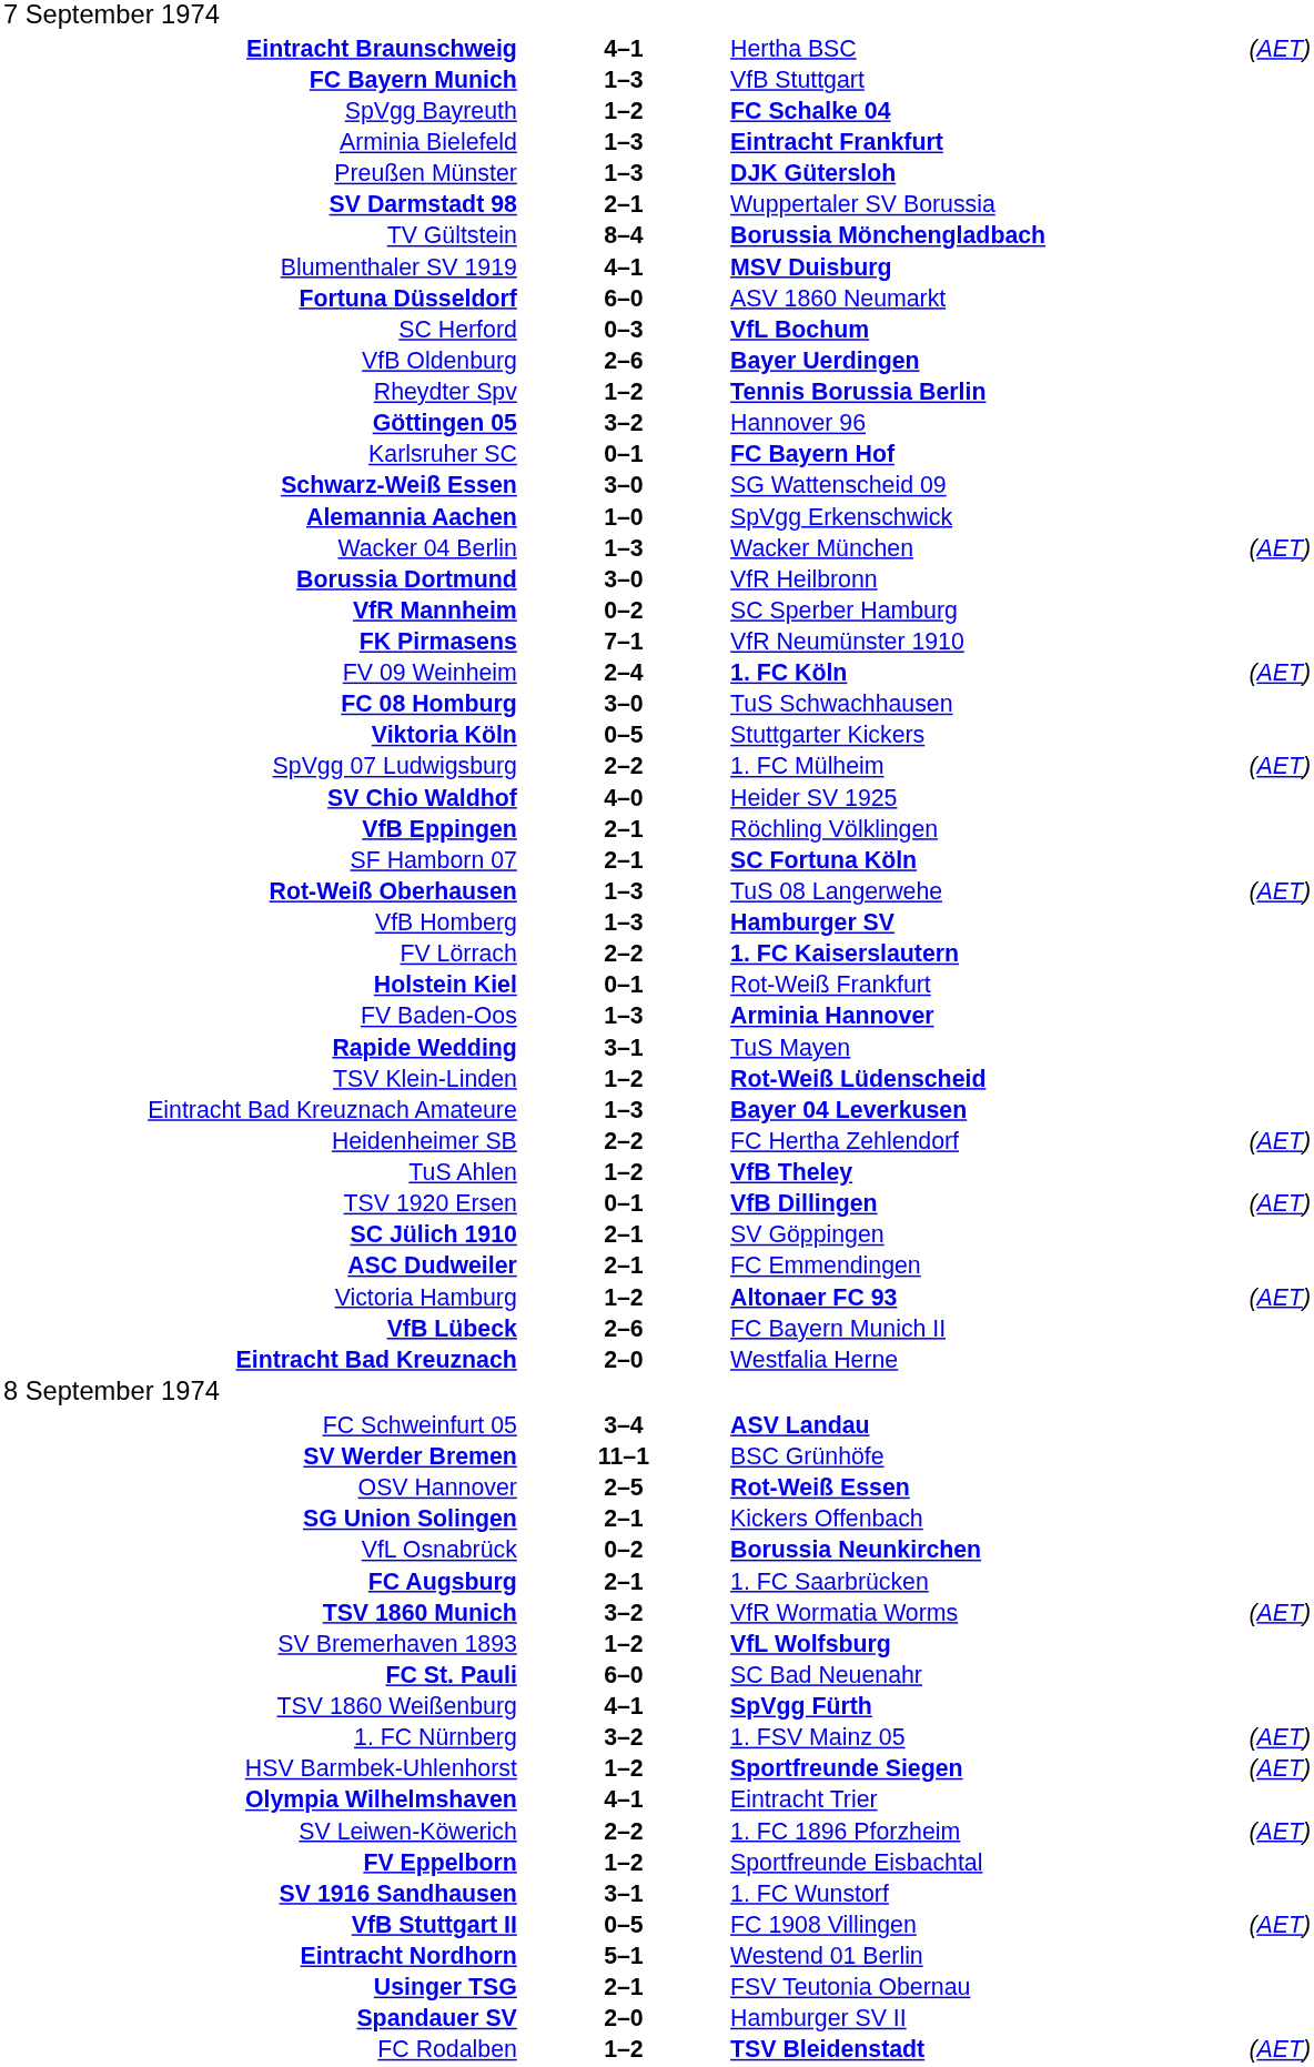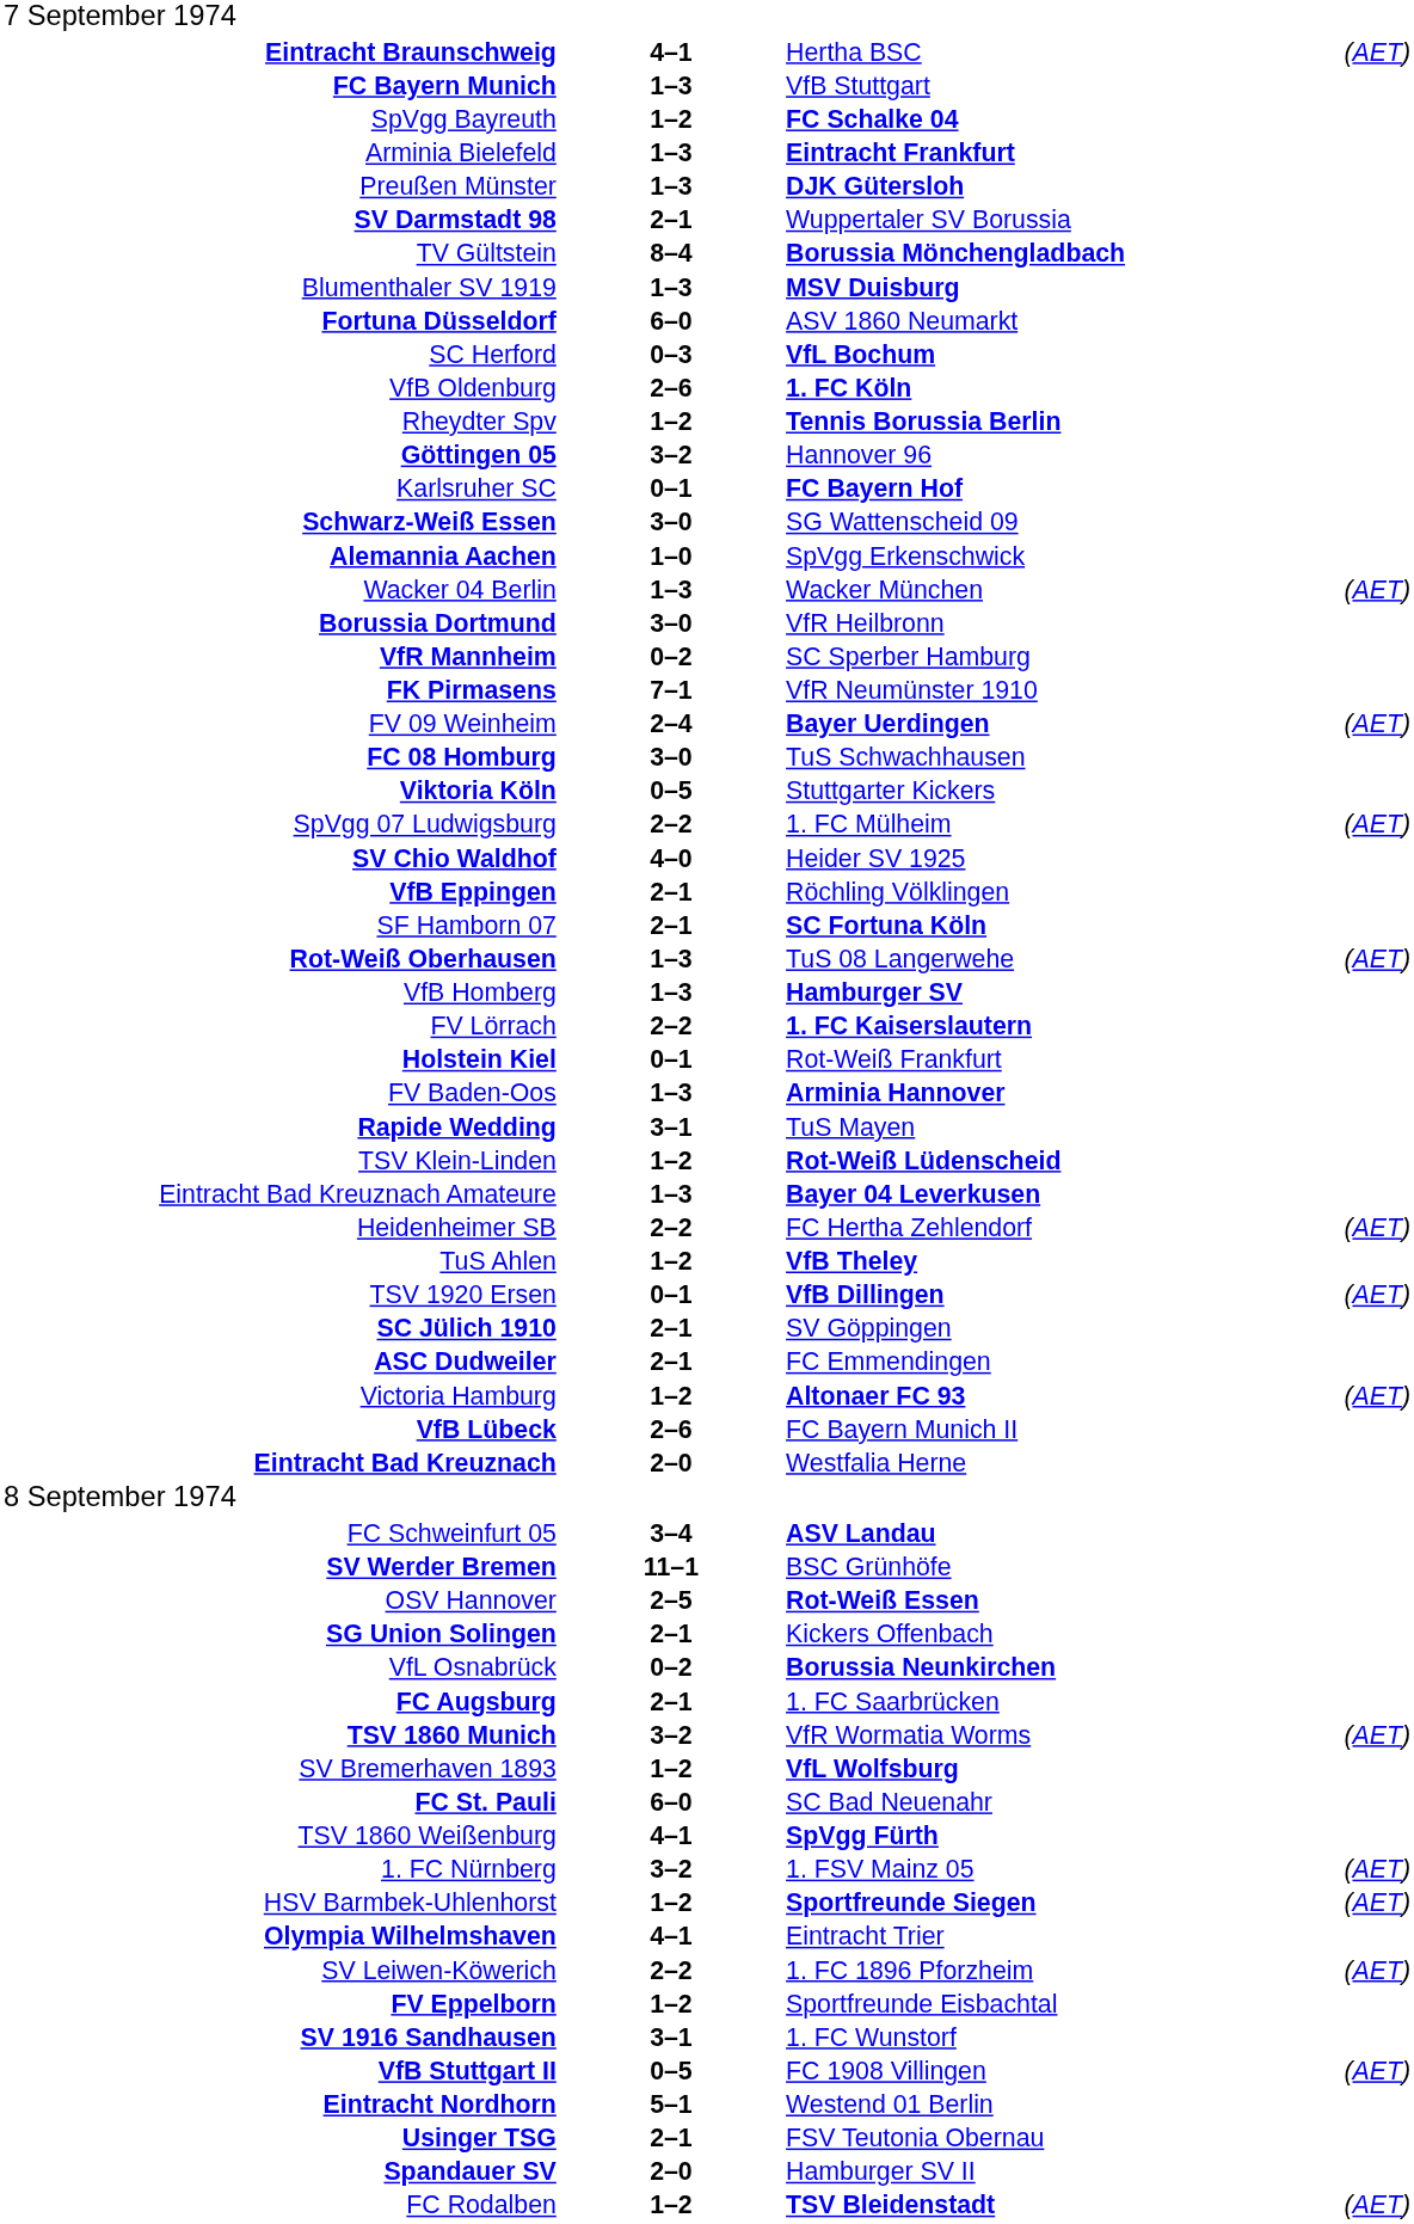Blumenthaler SV 1919 | column 2: 4–1 -> 1–3
VfB Oldenburg | column 3: Bayer Uerdingen -> 1. FC Köln
FV 09 Weinheim | column 3: 1. FC Köln -> Bayer Uerdingen
